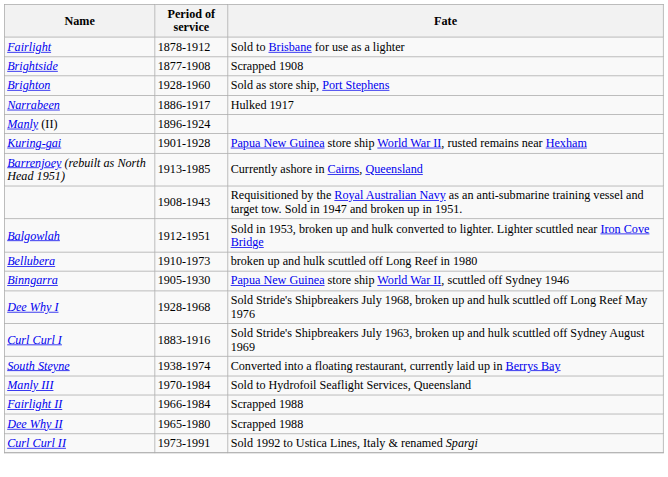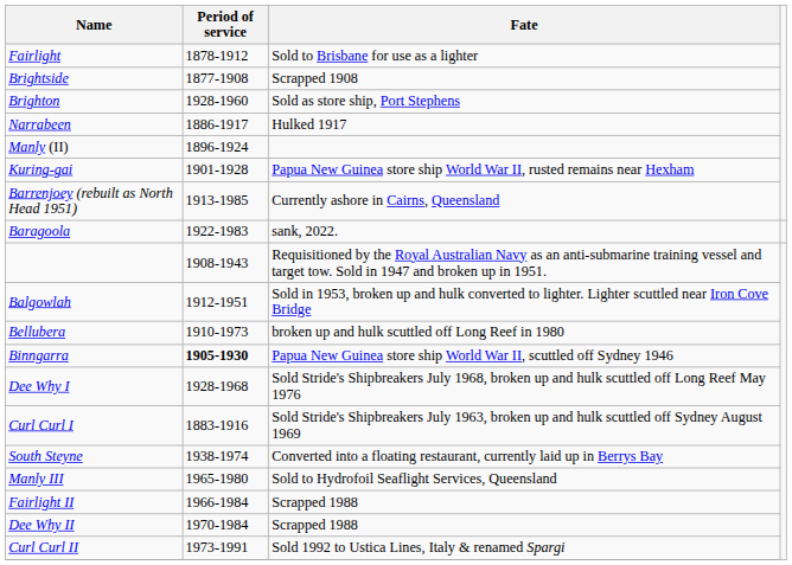+ row: Baragoola | 1922-1983 | sank, 2022.
Binngarra | Period of service: normal -> bold
Manly III | Period of service: 1970-1984 -> 1965-1980
Dee Why II | Period of service: 1965-1980 -> 1970-1984
